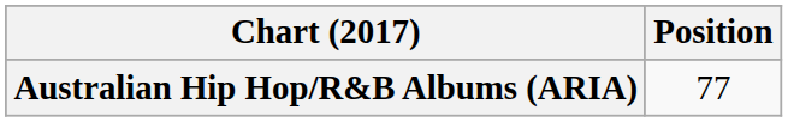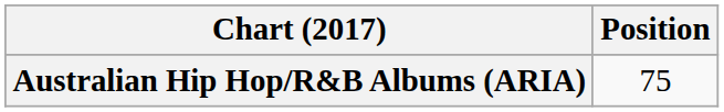Australian Hip Hop/R&B Albums (ARIA) | Position: 77 -> 75
